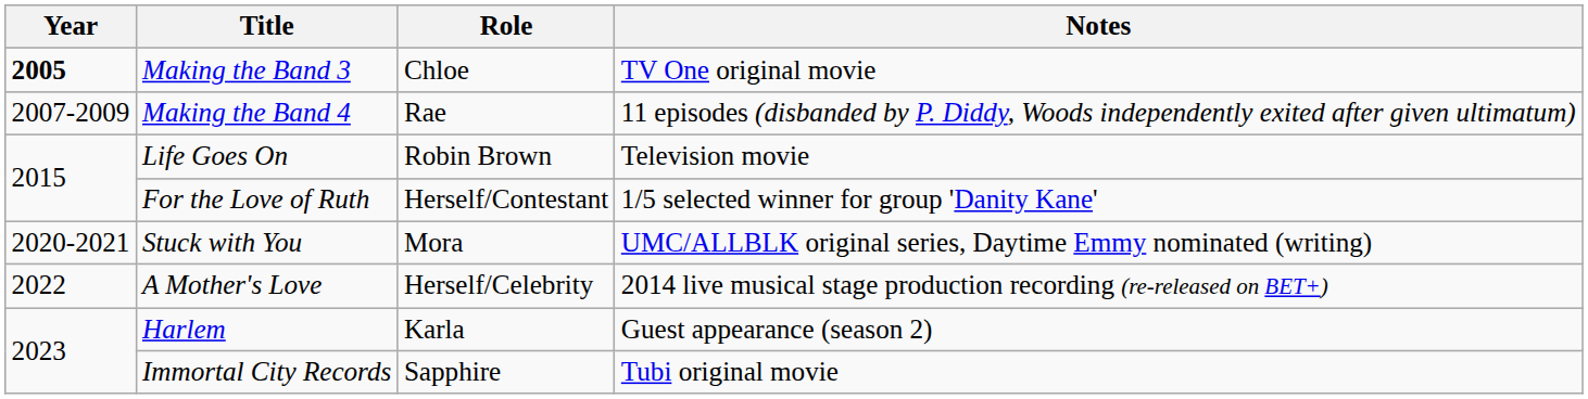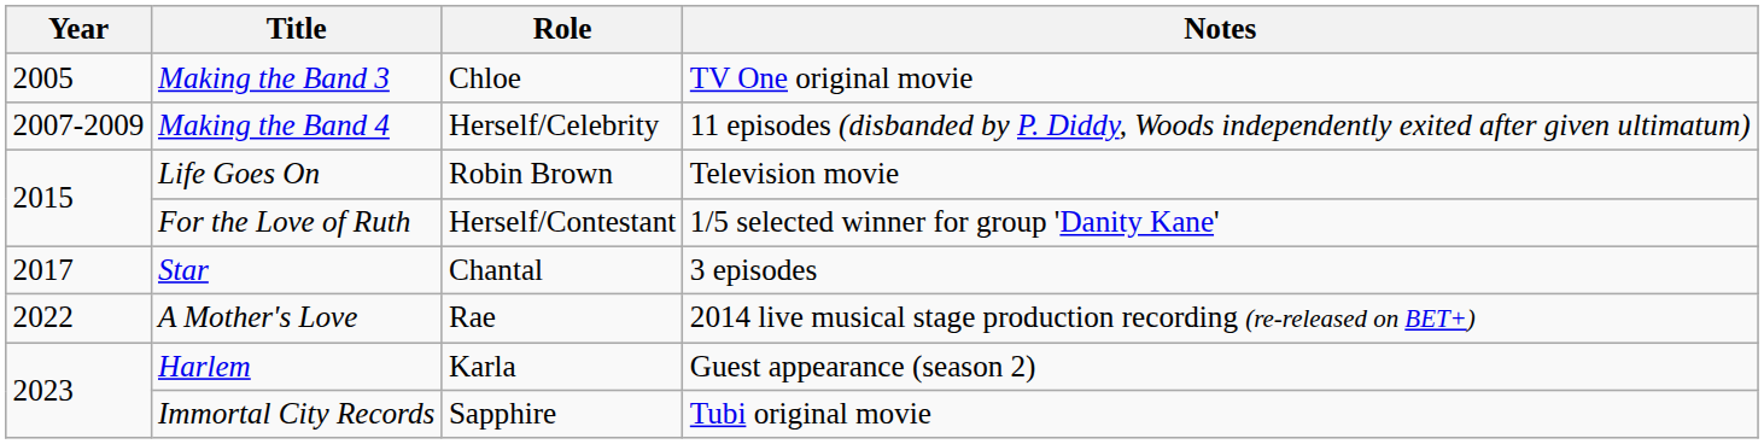Making the Band 3 | Year: bold -> normal
Making the Band 4 | Role: Rae -> Herself/Celebrity
+ row: 2017 | Star | Chantal | 3 episodes
- row: 2020-2021 | Stuck with You | Mora | UMC/ALLBLK original series, Daytime Emmy nominated (writing)
A Mother's Love | Role: Herself/Celebrity -> Rae
